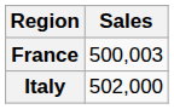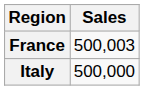Italy | Sales: 502,000 -> 500,000
